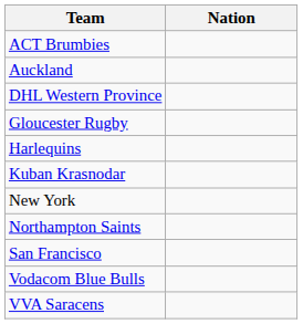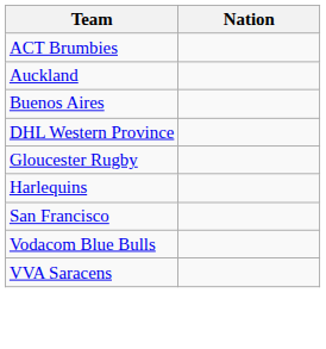+ row: Buenos Aires
- row: Kuban Krasnodar
- row: New York
- row: Northampton Saints
